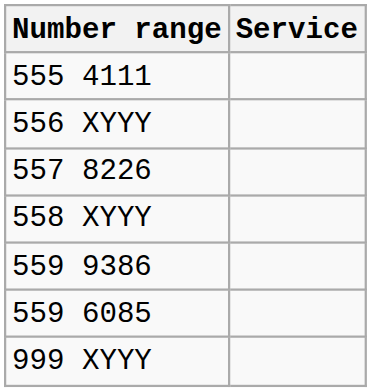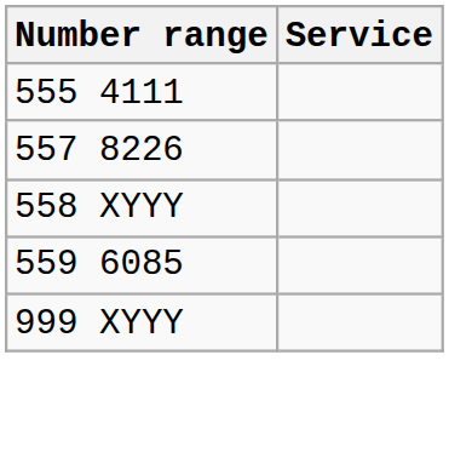- row: 556 XYYY
- row: 559 9386
